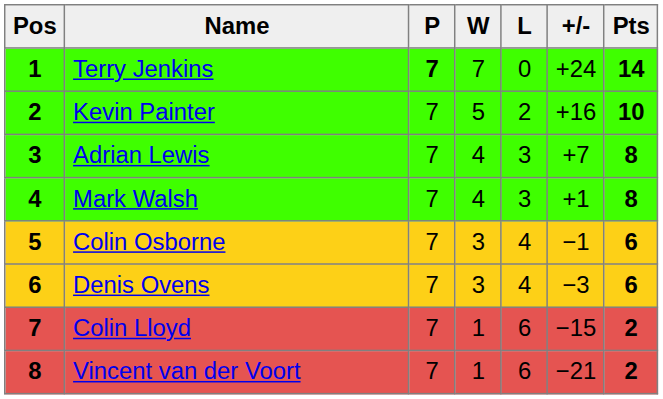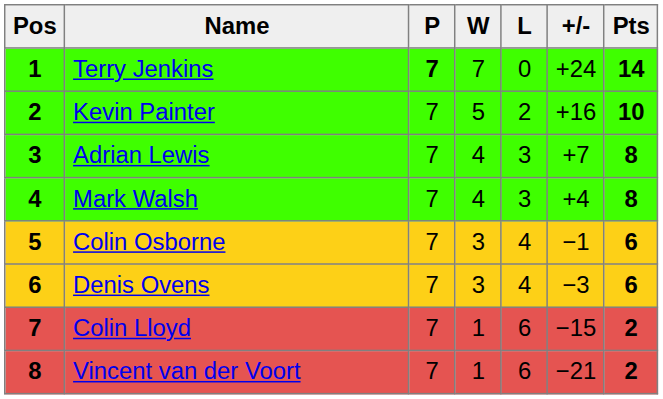Mark Walsh | +/-: +1 -> +4
